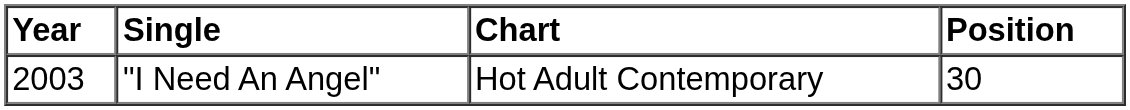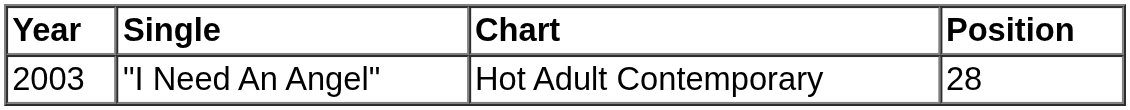"I Need An Angel" | Position: 30 -> 28
